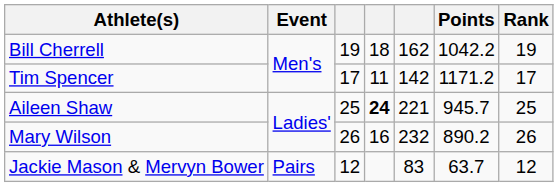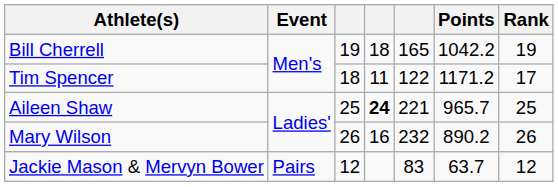Bill Cherrell | column 5: 162 -> 165
Tim Spencer | column 3: 17 -> 18
Tim Spencer | column 5: 142 -> 122
Aileen Shaw | Points: 945.7 -> 965.7
